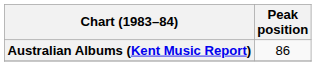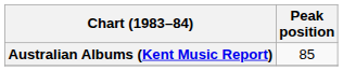Australian Albums (Kent Music Report) | Peak position: 86 -> 85
